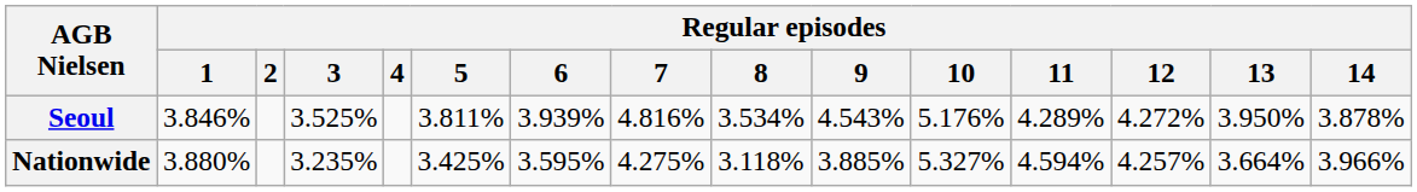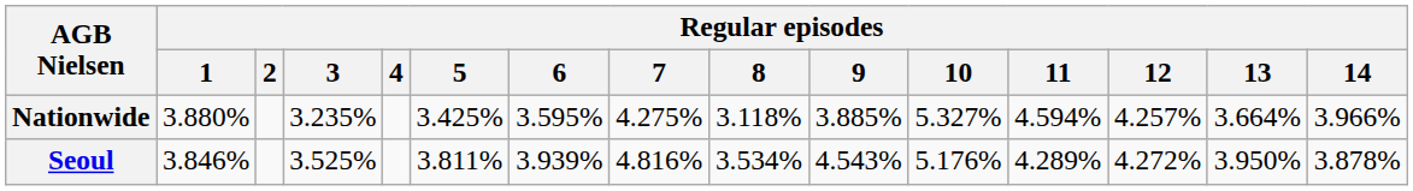rows swapped: Nationwide <-> Seoul
